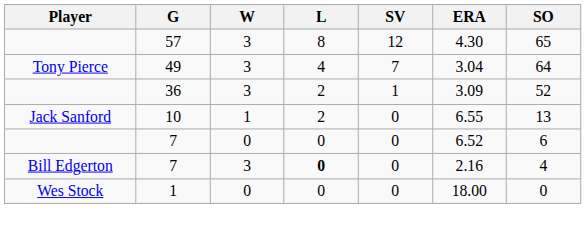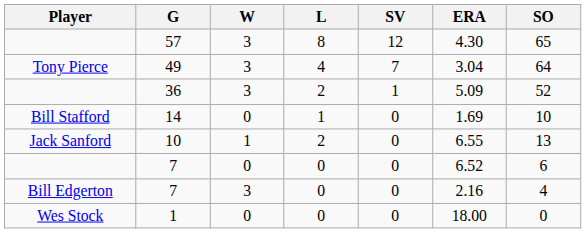36 | ERA: 3.09 -> 5.09
+ row: Bill Stafford | 14 | 0 | 1 | 0 | 1.69 | 10
Bill Edgerton / 7 | L: bold -> normal
